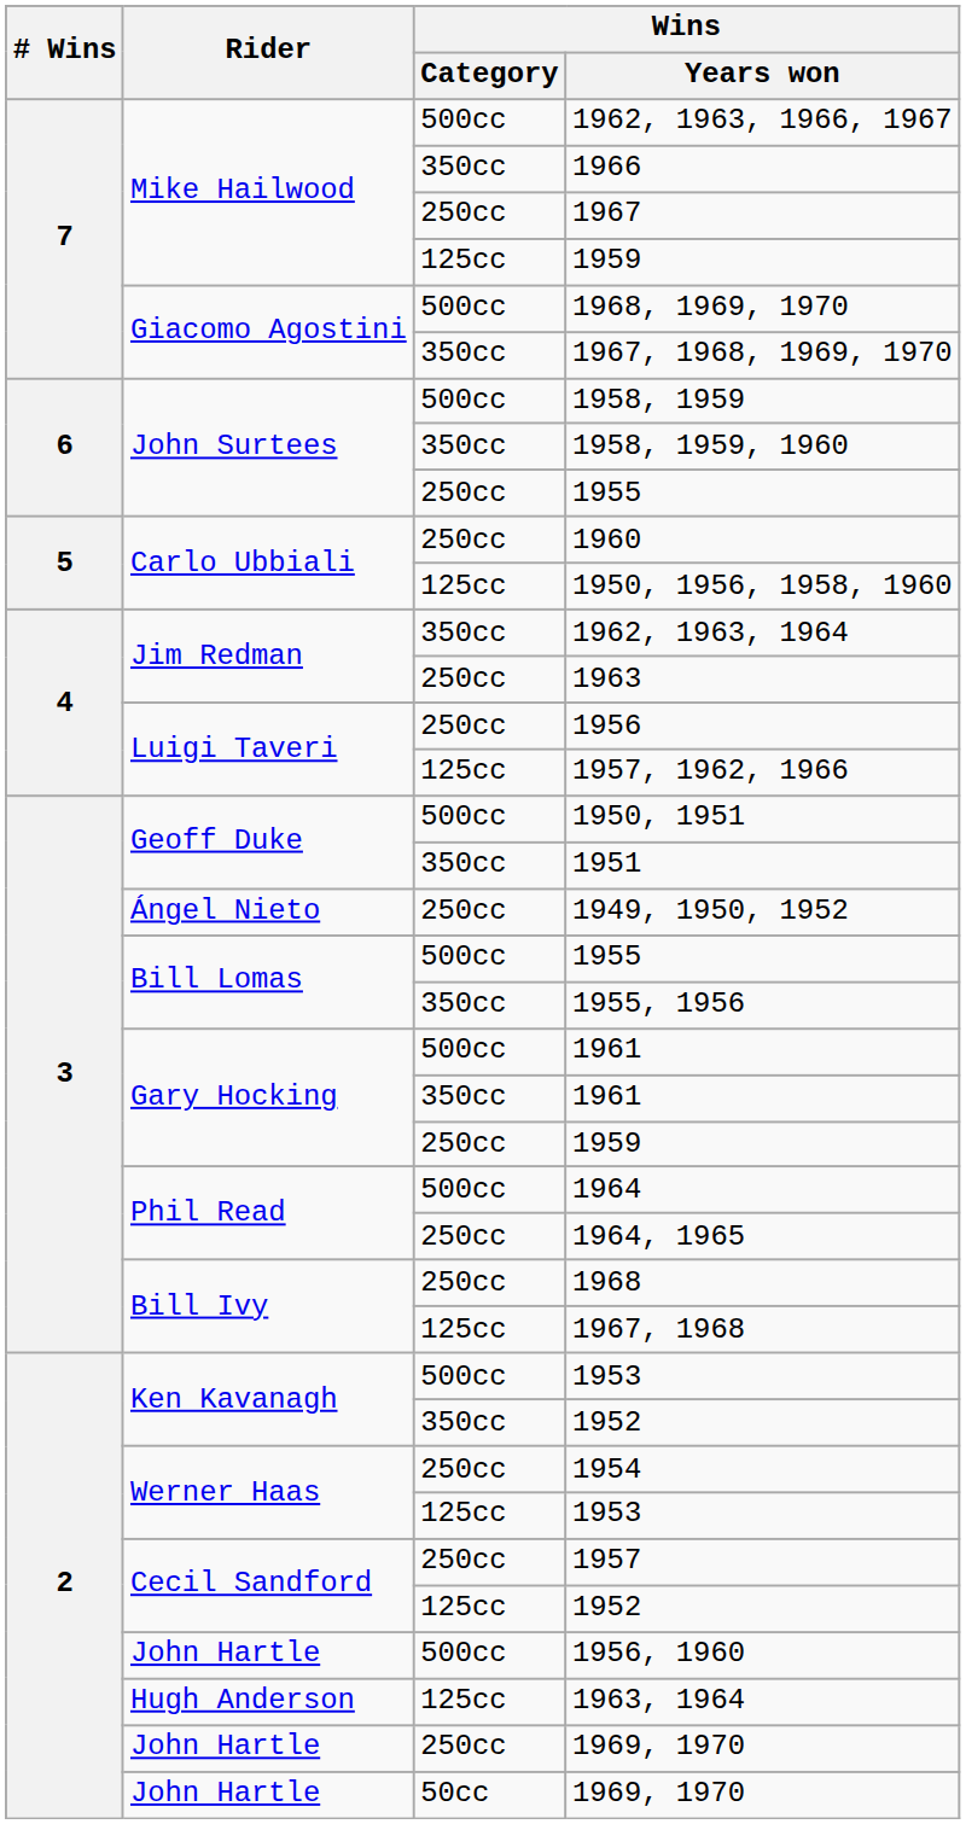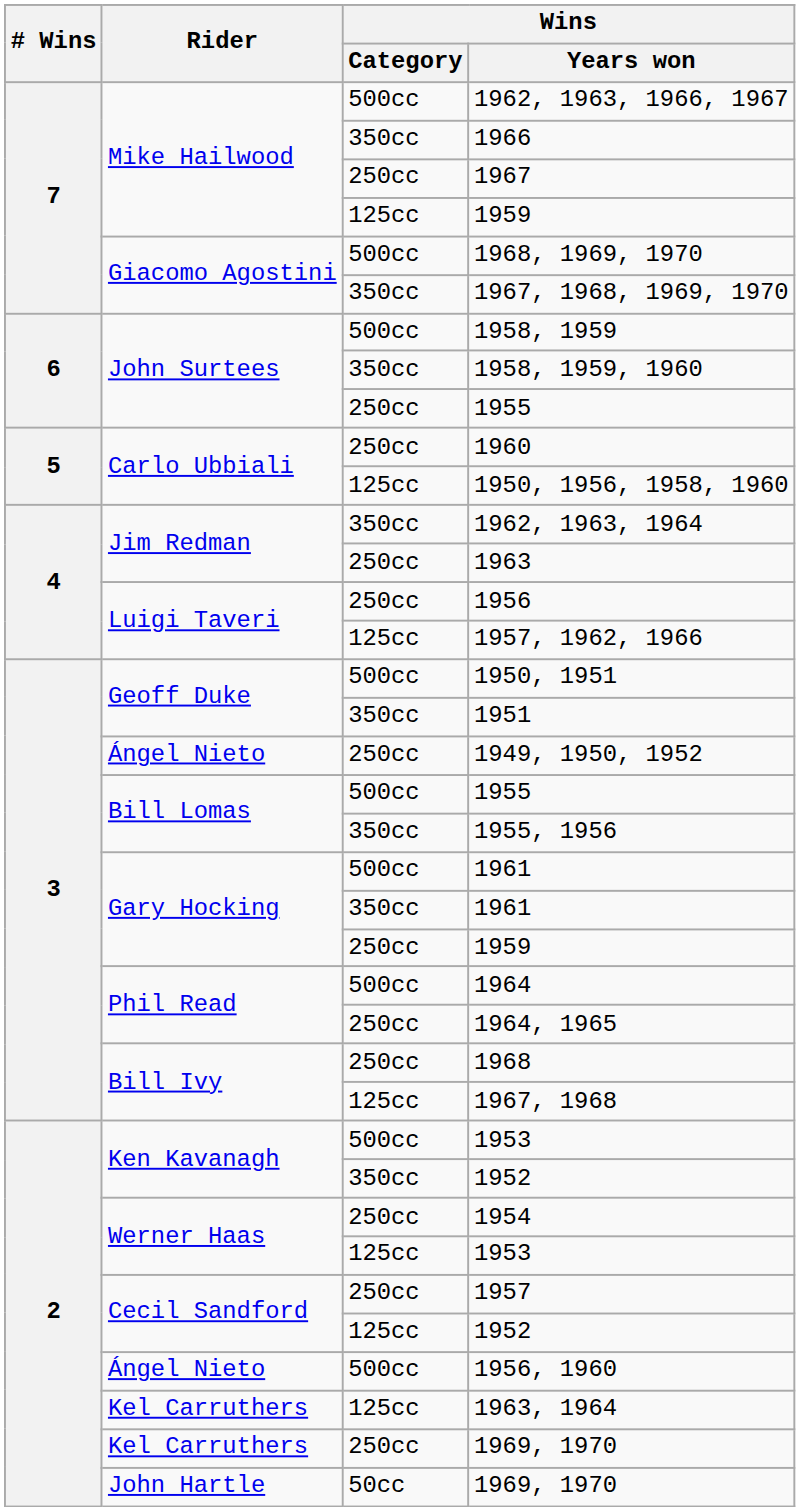1956, 1960 | Rider: John Hartle -> Ángel Nieto
1963, 1964 | Rider: Hugh Anderson -> Kel Carruthers
250cc / 1969, 1970 | Rider: John Hartle -> Kel Carruthers
